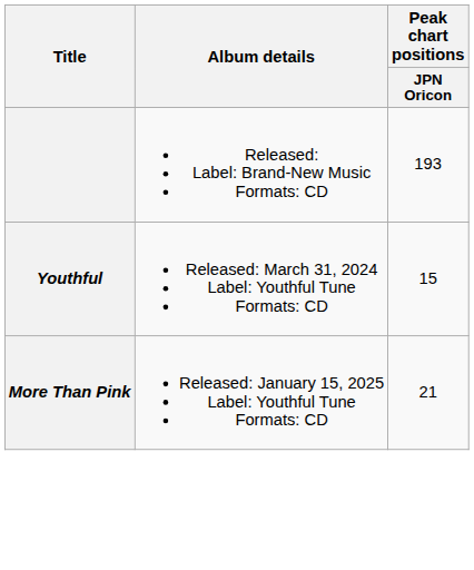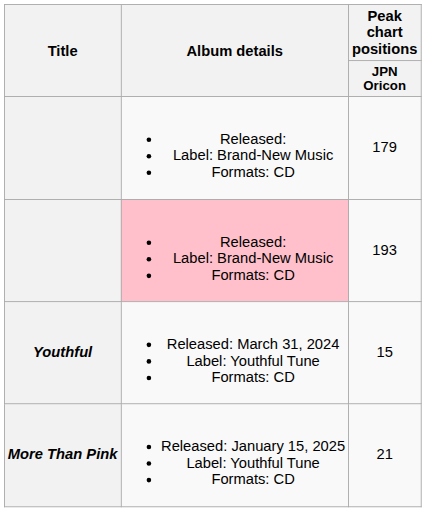+ row: Released: Label: Brand-New Music Formats: CD | 179
193 | Album details: no background -> pink background
